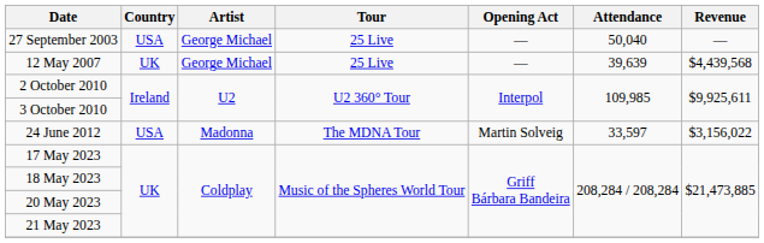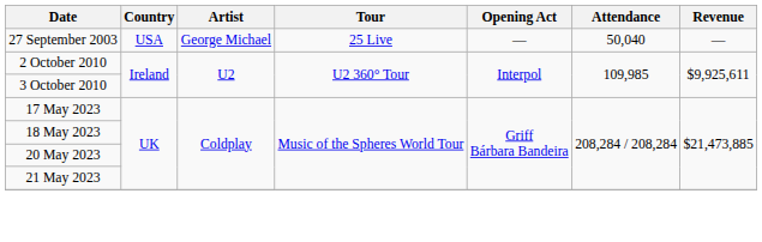- row: 12 May 2007 | UK | George Michael | 25 Live | — | 39,639 | $4,439,568
- row: 24 June 2012 | USA | Madonna | The MDNA Tour | Martin Solveig | 33,597 | $3,156,022
